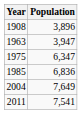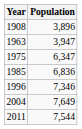+ row: 1996 | 7,346
2011 | Population: 7,541 -> 7,544
